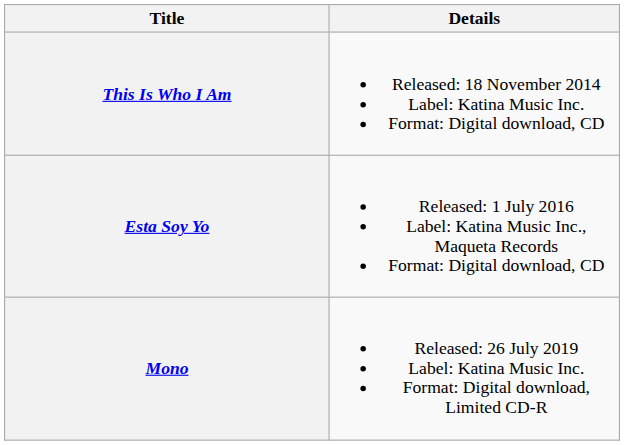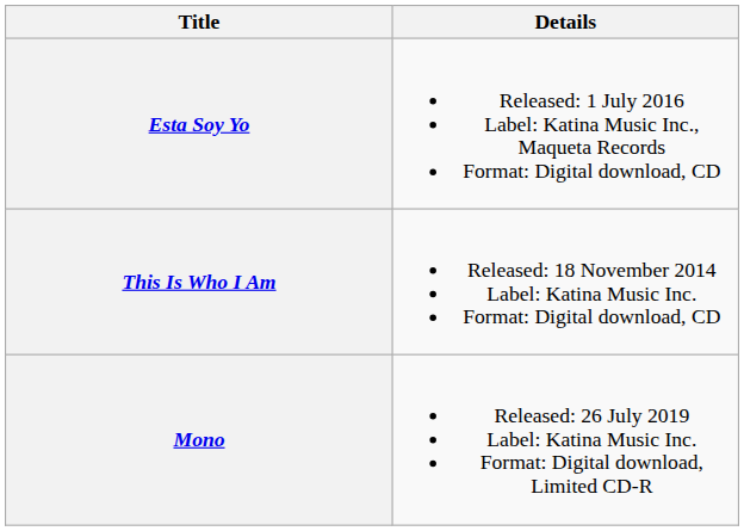rows swapped: This Is Who I Am <-> Esta Soy Yo
